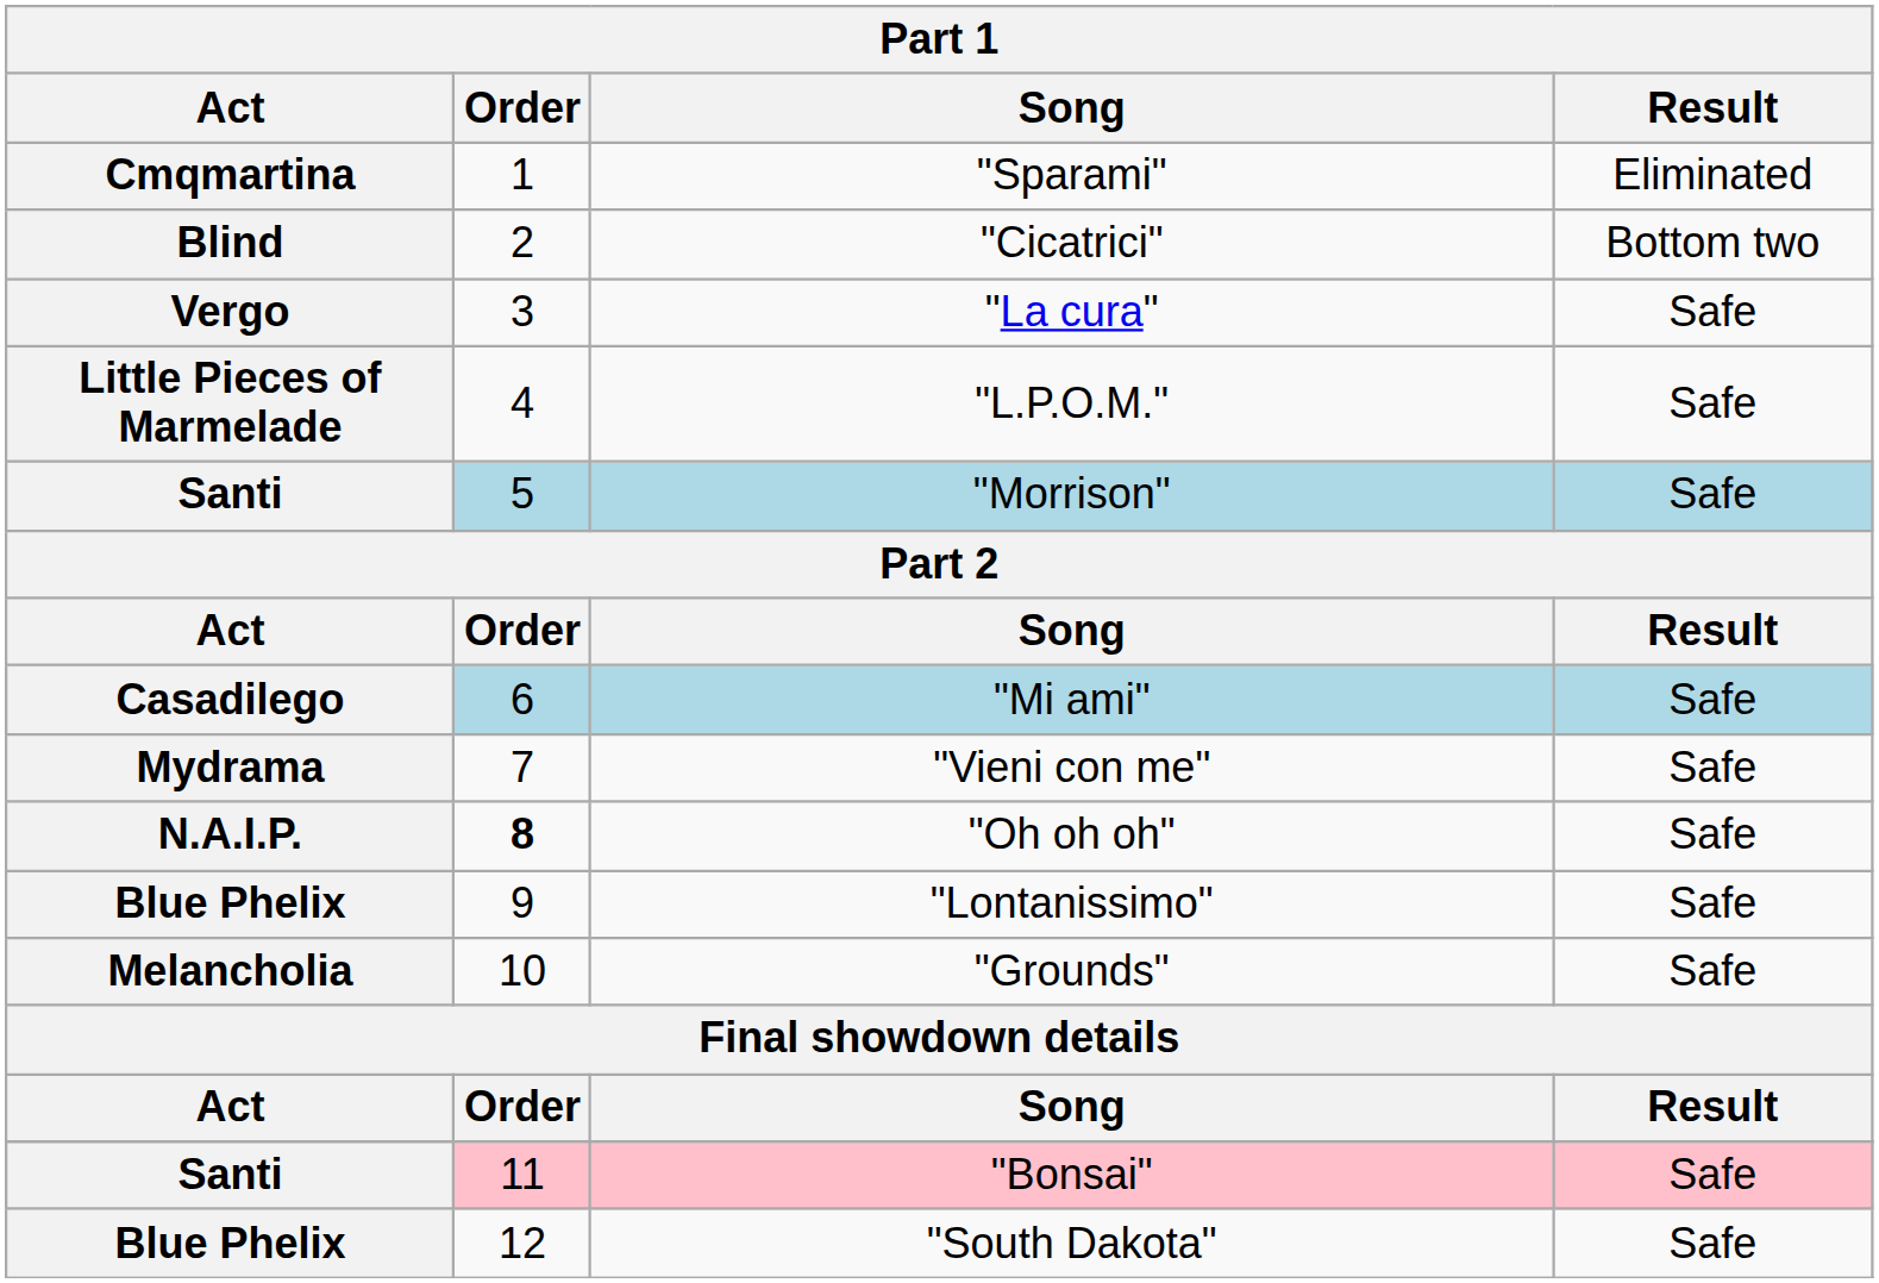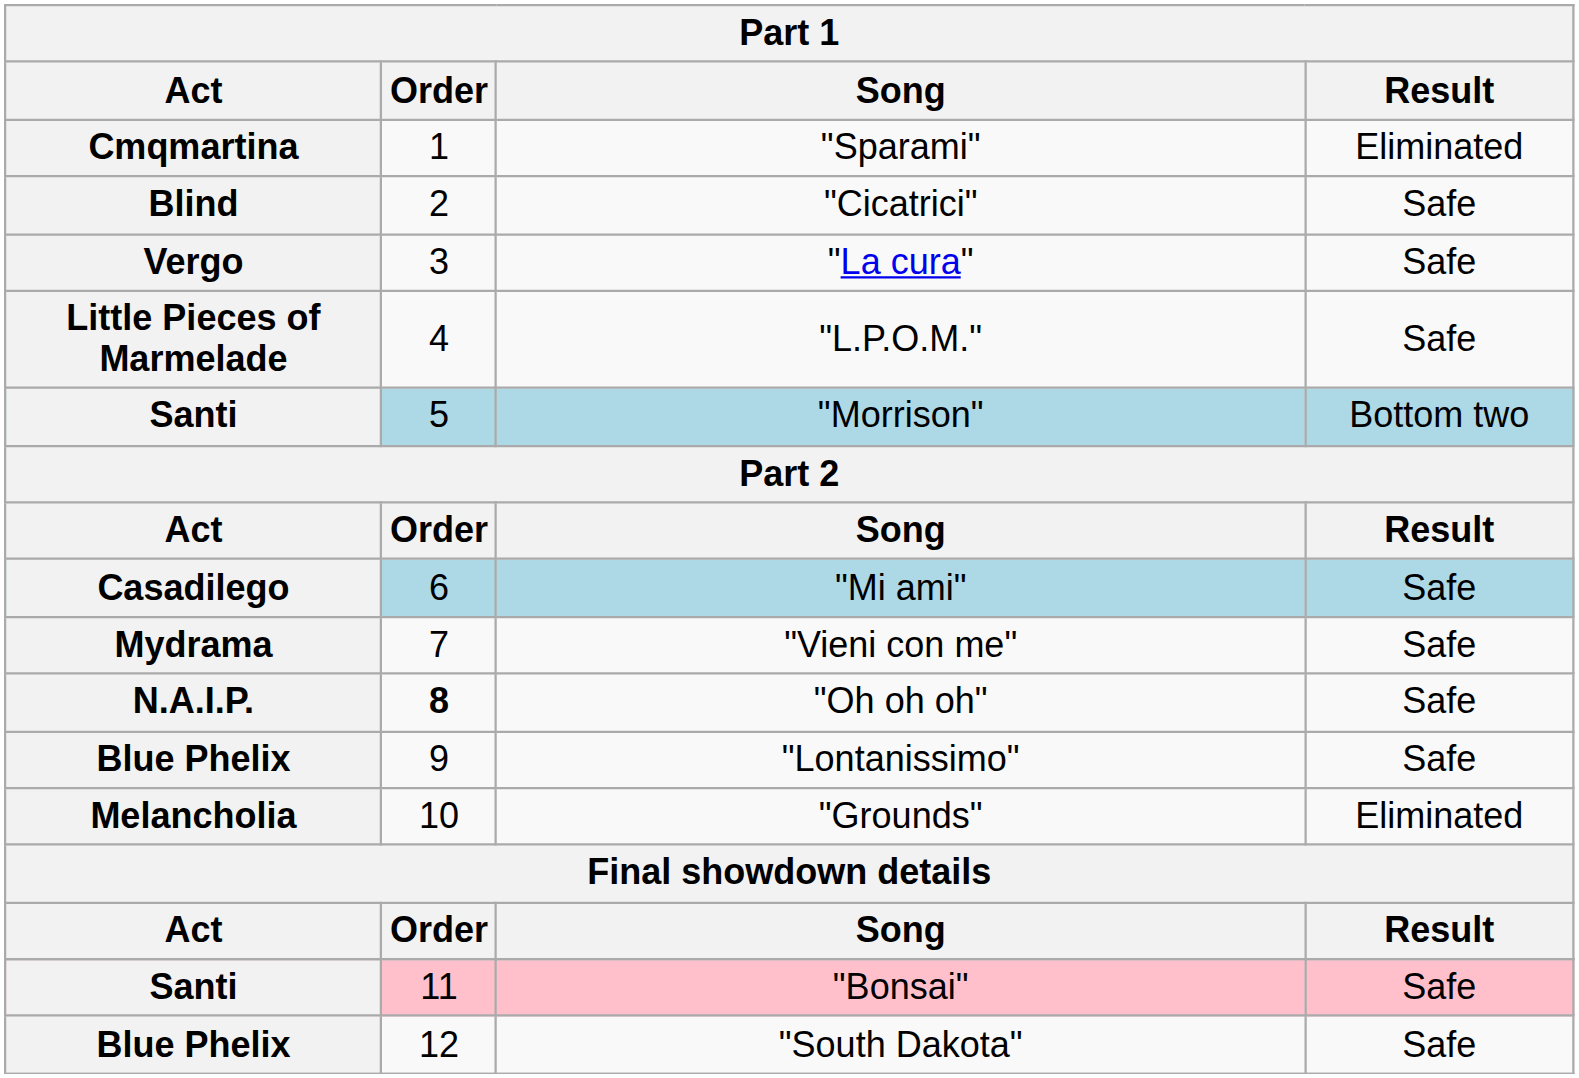"Cicatrici" | Result: Bottom two -> Safe
"Morrison" | Result: Safe -> Bottom two
"Grounds" | Result: Safe -> Eliminated
